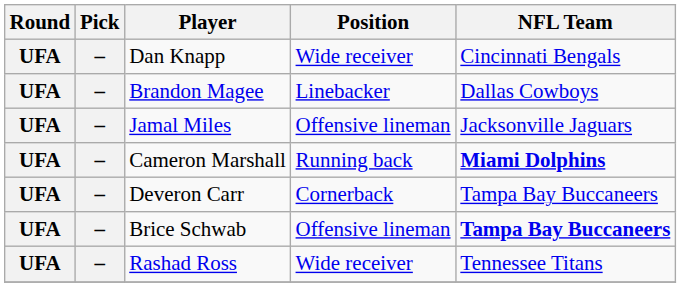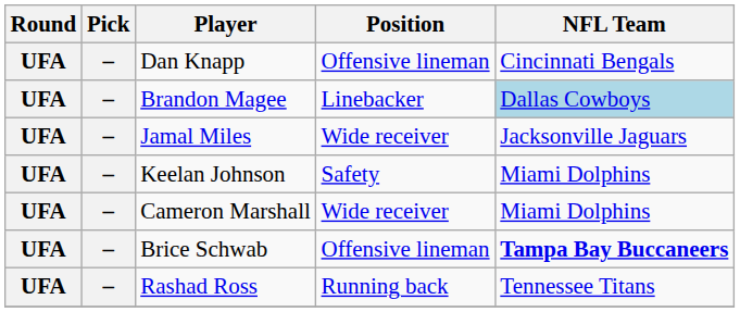Dan Knapp | Position: Wide receiver -> Offensive lineman
Brandon Magee | NFL Team: no background -> lightblue background
Jamal Miles | Position: Offensive lineman -> Wide receiver
+ row: UFA | – | Keelan Johnson | Safety | Miami Dolphins
Cameron Marshall | Position: Running back -> Wide receiver
Cameron Marshall | NFL Team: bold -> normal
- row: UFA | – | Deveron Carr | Cornerback | Tampa Bay Buccaneers
Rashad Ross | Position: Wide receiver -> Running back
